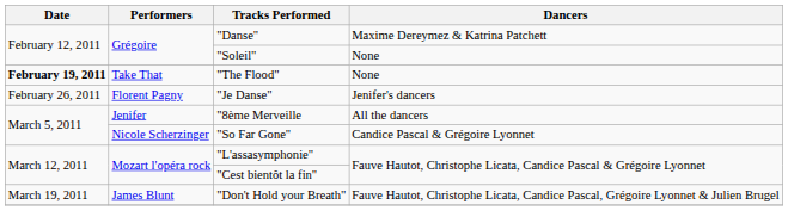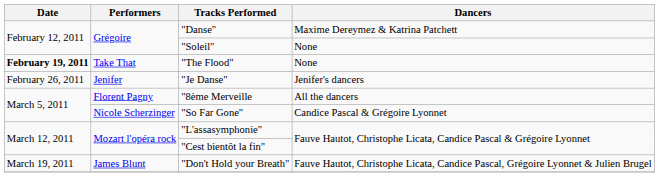"Je Danse" | Performers: Florent Pagny -> Jenifer
"8ème Merveille | Performers: Jenifer -> Florent Pagny
